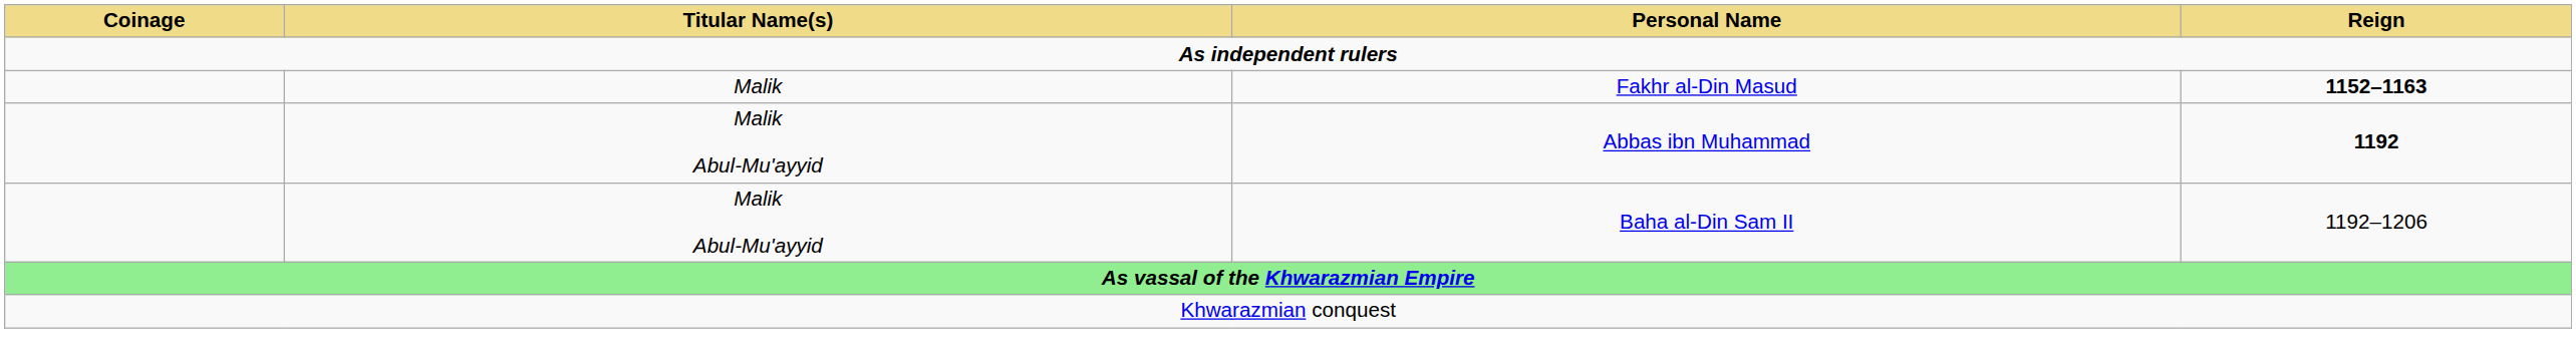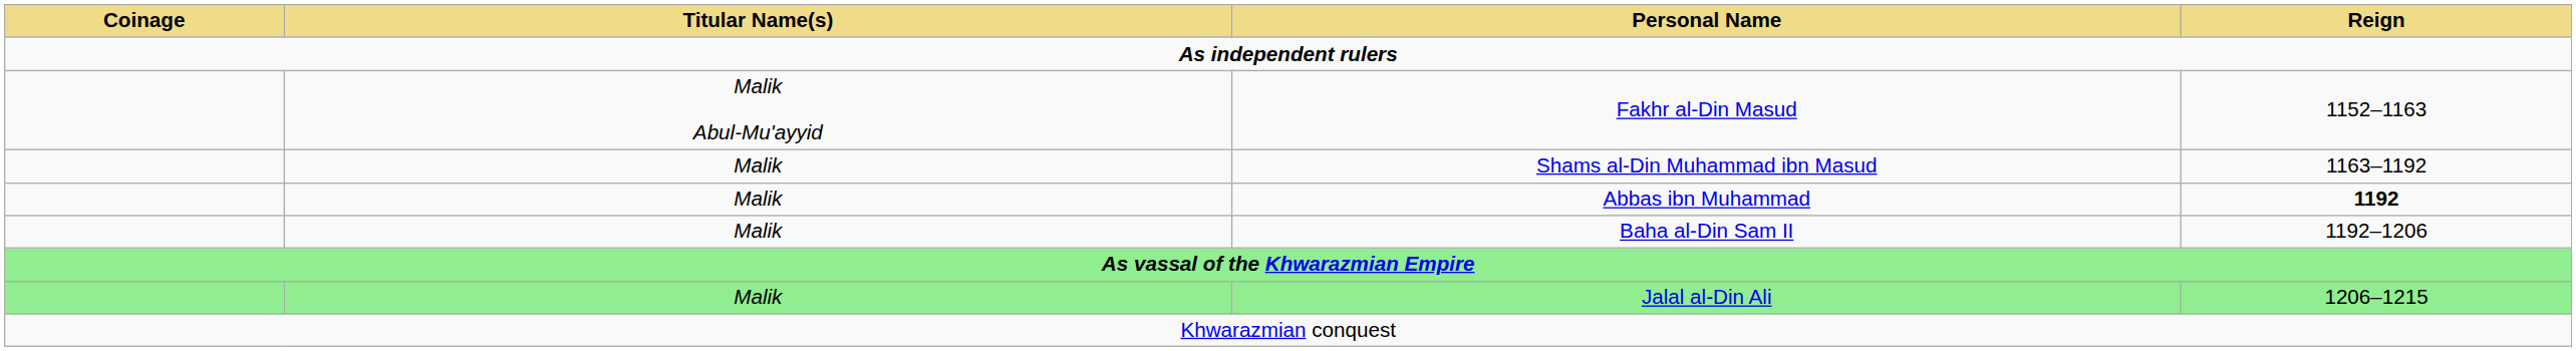Fakhr al-Din Masud | Titular Name(s): Malik -> Malik Abul-Mu'ayyid
Fakhr al-Din Masud | Reign: bold -> normal
+ row: Malik | Shams al-Din Muhammad ibn Masud | 1163–1192
Abbas ibn Muhammad | Titular Name(s): Malik Abul-Mu'ayyid -> Malik
Baha al-Din Sam II | Titular Name(s): Malik Abul-Mu'ayyid -> Malik
+ row: Malik | Jalal al-Din Ali | 1206–1215
